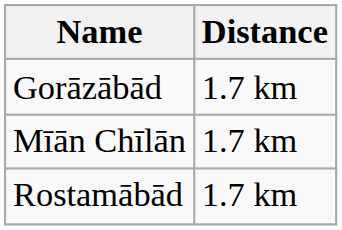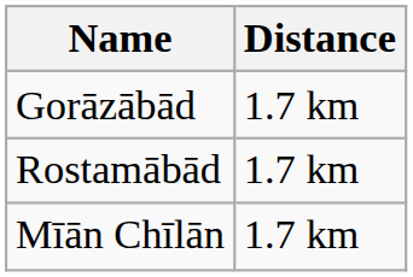rows swapped: Mīān Chīlān <-> Rostamābād
